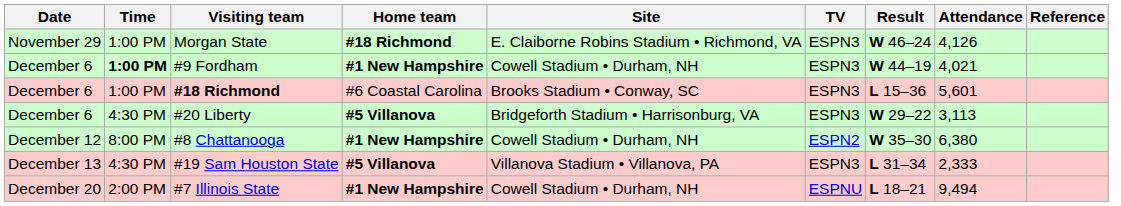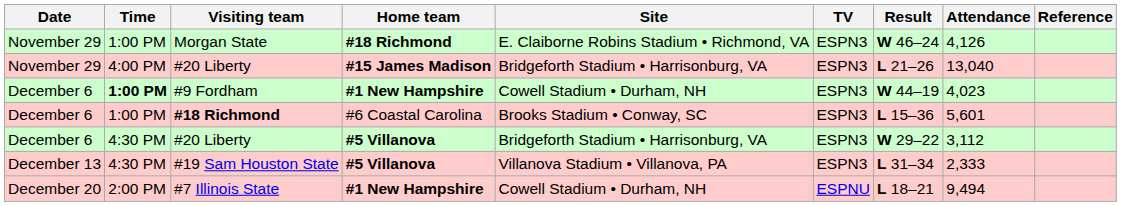+ row: November 29 | 4:00 PM | #20 Liberty | #15 James Madison | Bridgeforth Stadium • Harrisonburg, VA | ESPN3 | L 21–26 | 13,040
#9 Fordham | Attendance: 4,021 -> 4,023
December 6 / #20 Liberty | Attendance: 3,113 -> 3,112
- row: December 12 | 8:00 PM | #8 Chattanooga | #1 New Hampshire | Cowell Stadium • Durham, NH | ESPN2 | W 35–30 | 6,380
